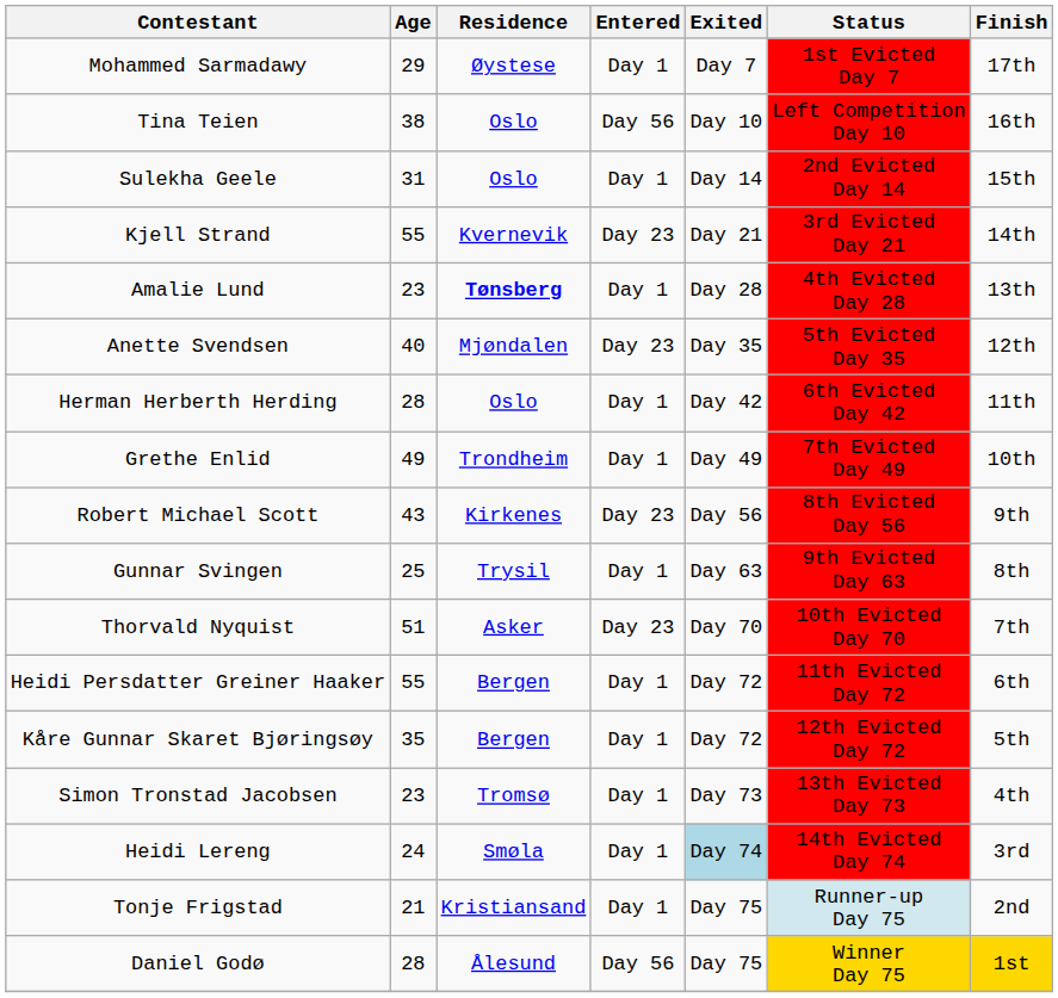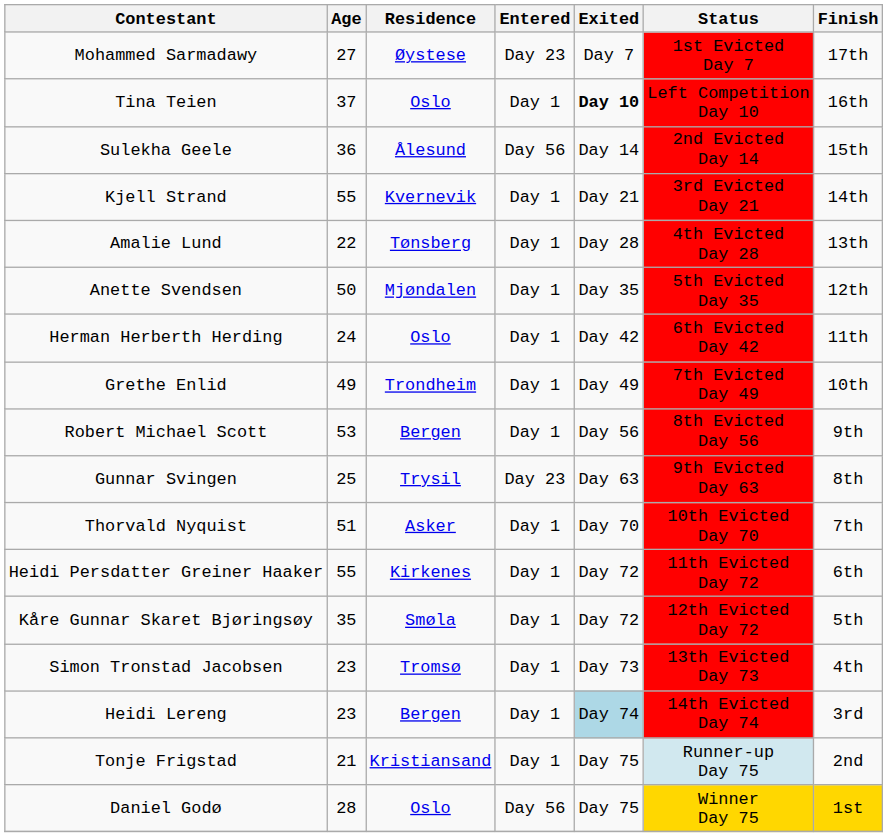Mohammed Sarmadawy | Age: 29 -> 27
Mohammed Sarmadawy | Entered: Day 1 -> Day 23
Tina Teien | Age: 38 -> 37
Tina Teien | Entered: Day 56 -> Day 1
Tina Teien | Exited: normal -> bold
Sulekha Geele | Age: 31 -> 36
Sulekha Geele | Residence: Oslo -> Ålesund
Sulekha Geele | Entered: Day 1 -> Day 56
Kjell Strand | Entered: Day 23 -> Day 1
Amalie Lund | Age: 23 -> 22
Amalie Lund | Residence: bold -> normal
Anette Svendsen | Age: 40 -> 50
Anette Svendsen | Entered: Day 23 -> Day 1
Herman Herberth Herding | Age: 28 -> 24
Robert Michael Scott | Age: 43 -> 53
Robert Michael Scott | Residence: Kirkenes -> Bergen
Robert Michael Scott | Entered: Day 23 -> Day 1
Gunnar Svingen | Entered: Day 1 -> Day 23
Thorvald Nyquist | Entered: Day 23 -> Day 1
Heidi Persdatter Greiner Haaker | Residence: Bergen -> Kirkenes
Kåre Gunnar Skaret Bjøringsøy | Residence: Bergen -> Smøla
Heidi Lereng | Age: 24 -> 23
Heidi Lereng | Residence: Smøla -> Bergen
Daniel Godø | Residence: Ålesund -> Oslo
